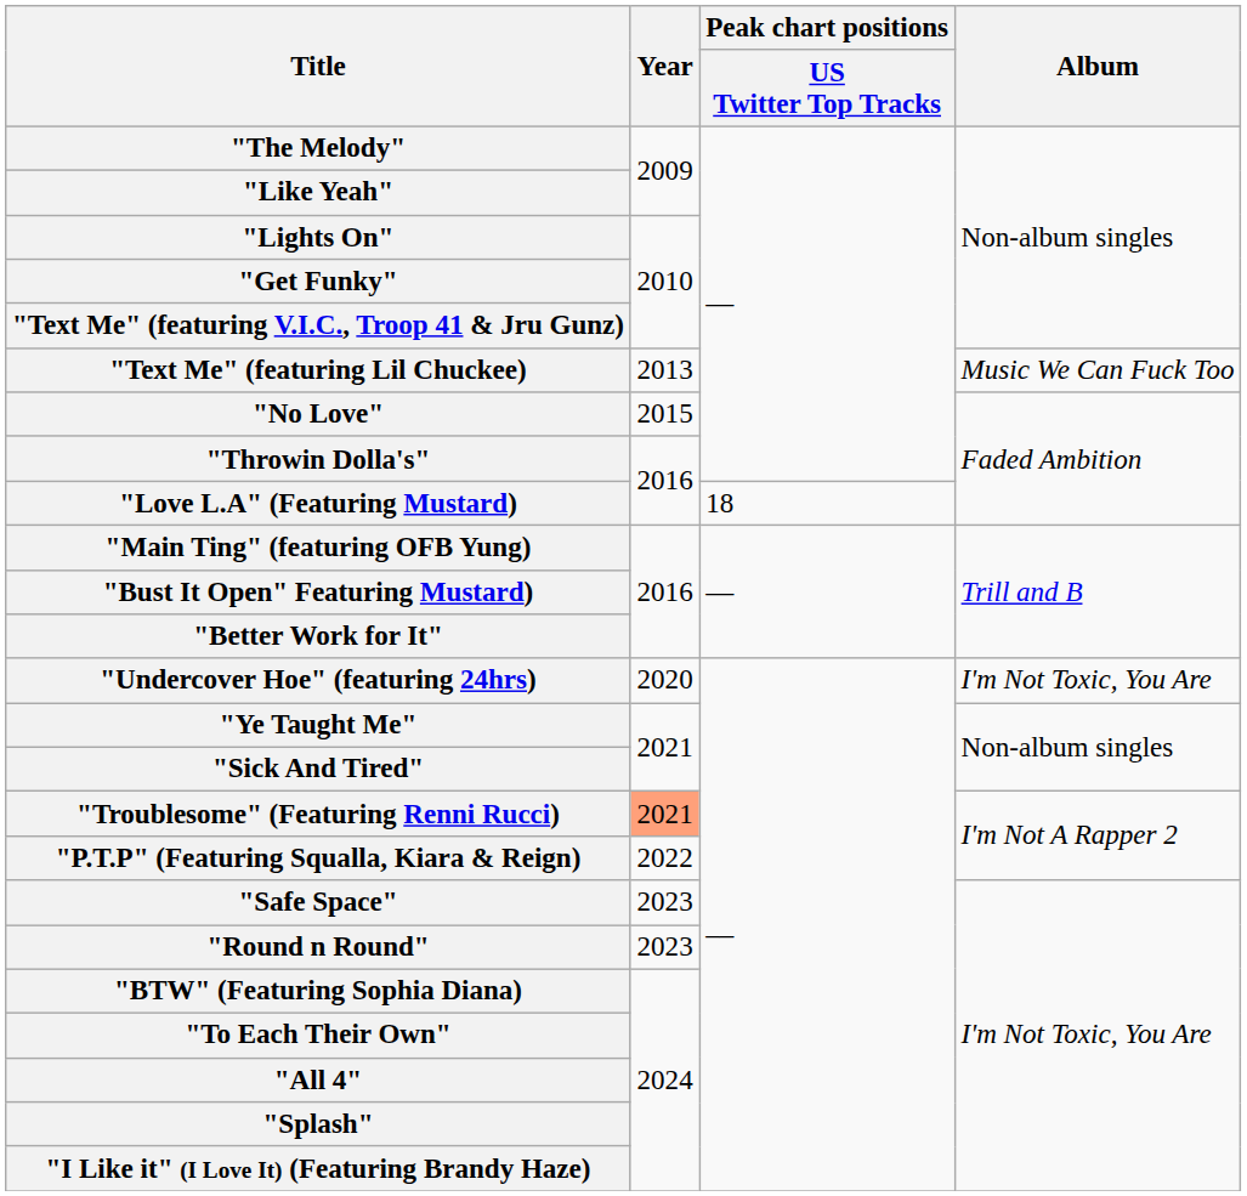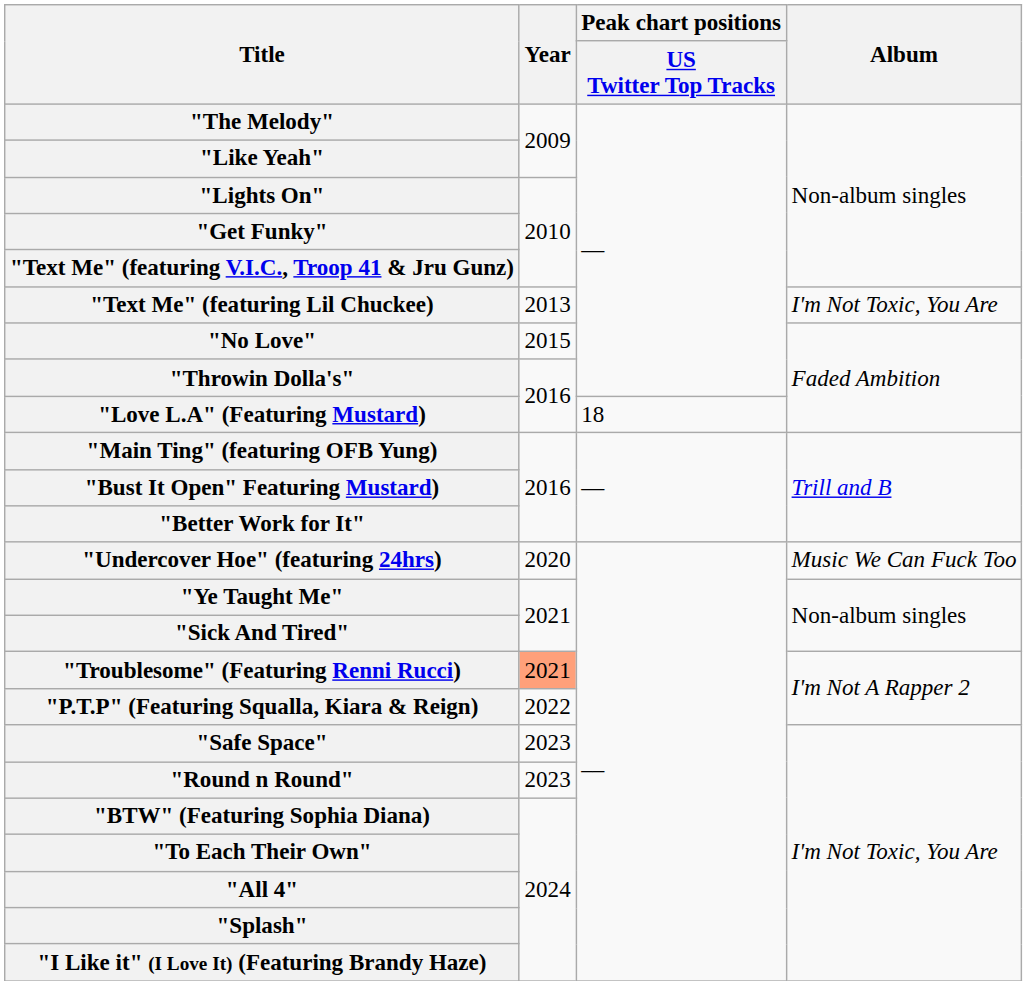"Text Me" (featuring Lil Chuckee) | Album: Music We Can Fuck Too -> I'm Not Toxic, You Are
"Undercover Hoe" (featuring 24hrs) | Album: I'm Not Toxic, You Are -> Music We Can Fuck Too
